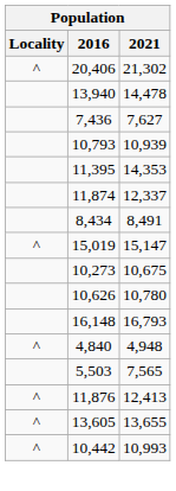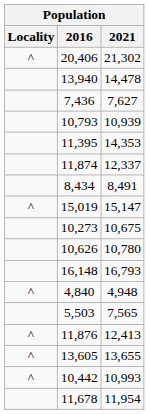+ row: 11,678 | 11,954
